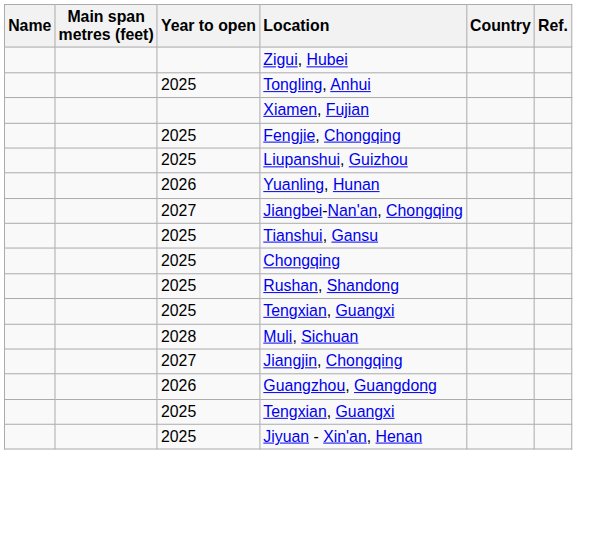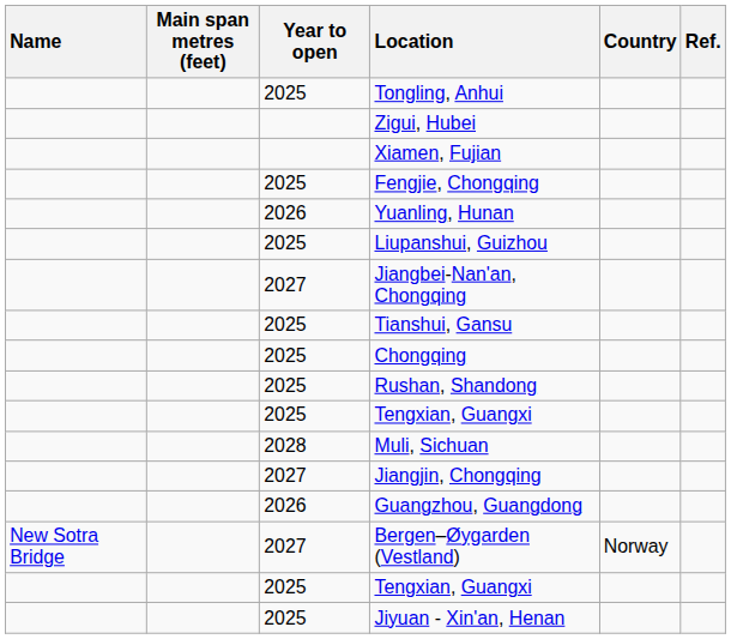rows swapped: Tongling, Anhui <-> Zigui, Hubei
rows swapped: Liupanshui, Guizhou <-> Yuanling, Hunan
+ row: New Sotra Bridge | 2027 | Bergen–Øygarden (Vestland) | Norway
